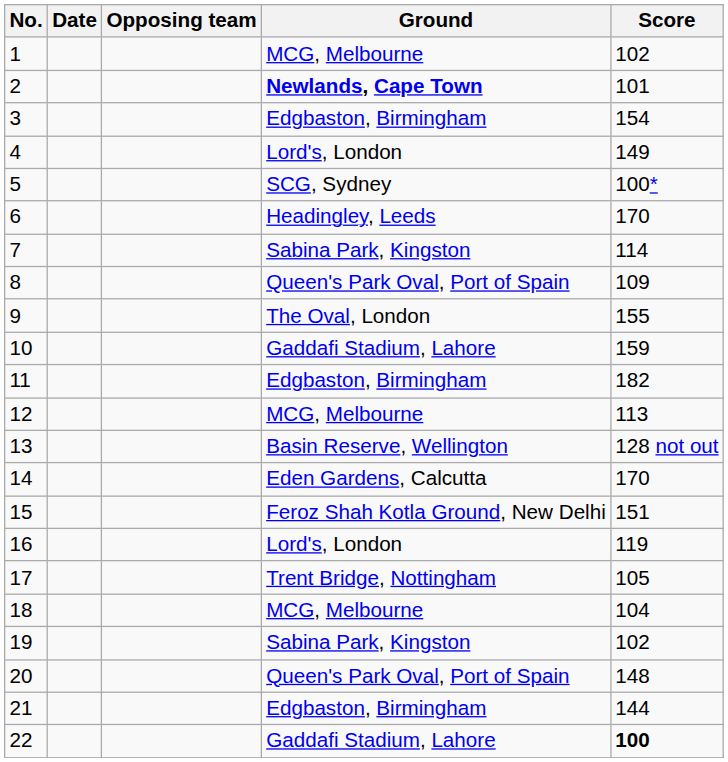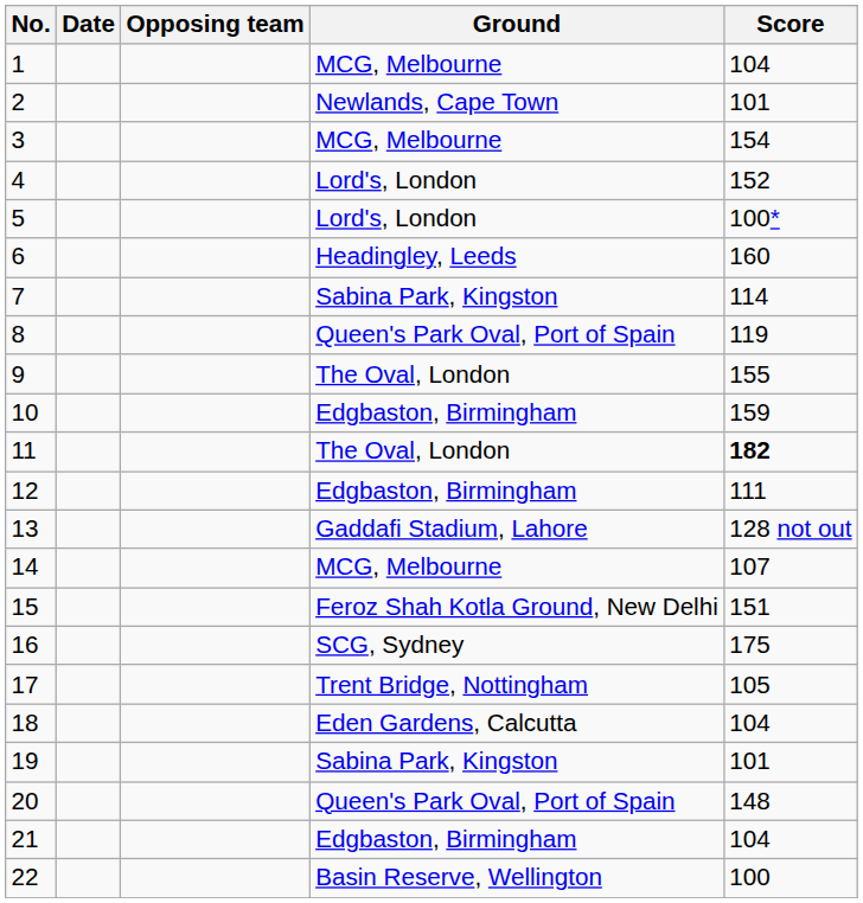1 | Score: 102 -> 104
2 | Ground: bold -> normal
3 | Ground: Edgbaston, Birmingham -> MCG, Melbourne
4 | Score: 149 -> 152
5 | Ground: SCG, Sydney -> Lord's, London
6 | Score: 170 -> 160
8 | Score: 109 -> 119
10 | Ground: Gaddafi Stadium, Lahore -> Edgbaston, Birmingham
11 | Ground: Edgbaston, Birmingham -> The Oval, London
11 | Score: normal -> bold
12 | Ground: MCG, Melbourne -> Edgbaston, Birmingham
12 | Score: 113 -> 111
13 | Ground: Basin Reserve, Wellington -> Gaddafi Stadium, Lahore
14 | Ground: Eden Gardens, Calcutta -> MCG, Melbourne
14 | Score: 170 -> 107
16 | Ground: Lord's, London -> SCG, Sydney
16 | Score: 119 -> 175
18 | Ground: MCG, Melbourne -> Eden Gardens, Calcutta
19 | Score: 102 -> 101
21 | Score: 144 -> 104
22 | Ground: Gaddafi Stadium, Lahore -> Basin Reserve, Wellington
22 | Score: bold -> normal
